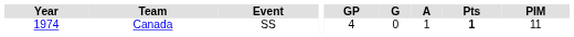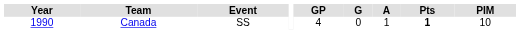Canada | Year: 1974 -> 1990
Canada | PIM: 11 -> 10
